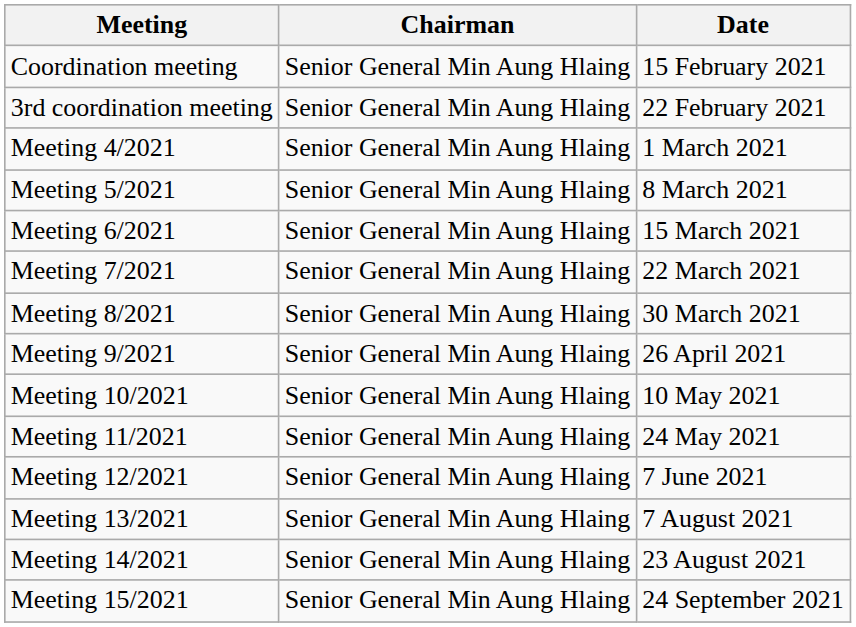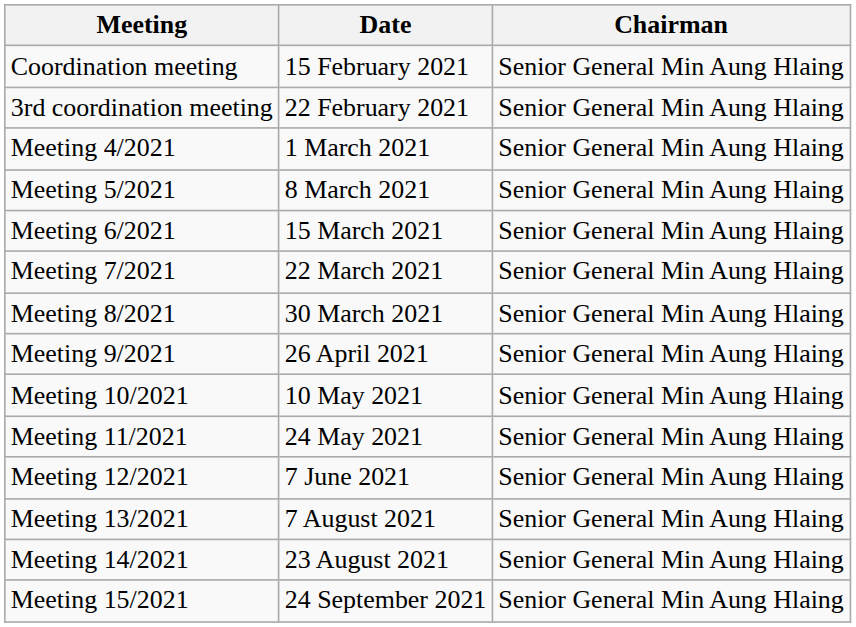columns swapped: Date <-> Chairman
